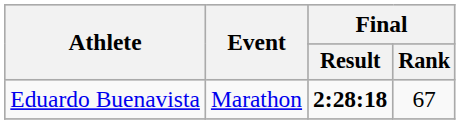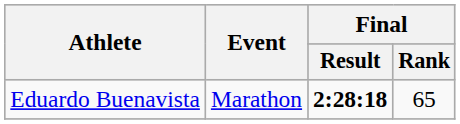Eduardo Buenavista | Final / Rank: 67 -> 65
